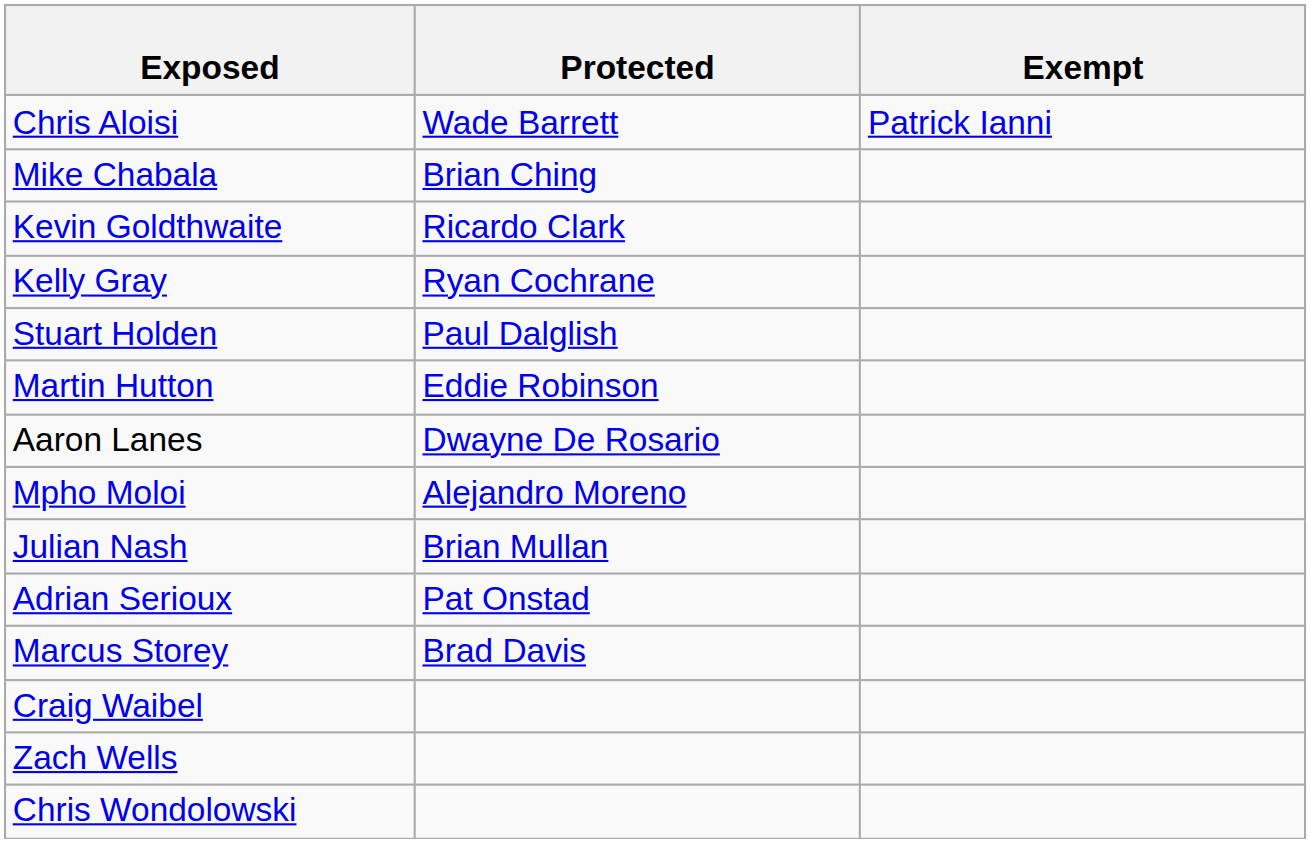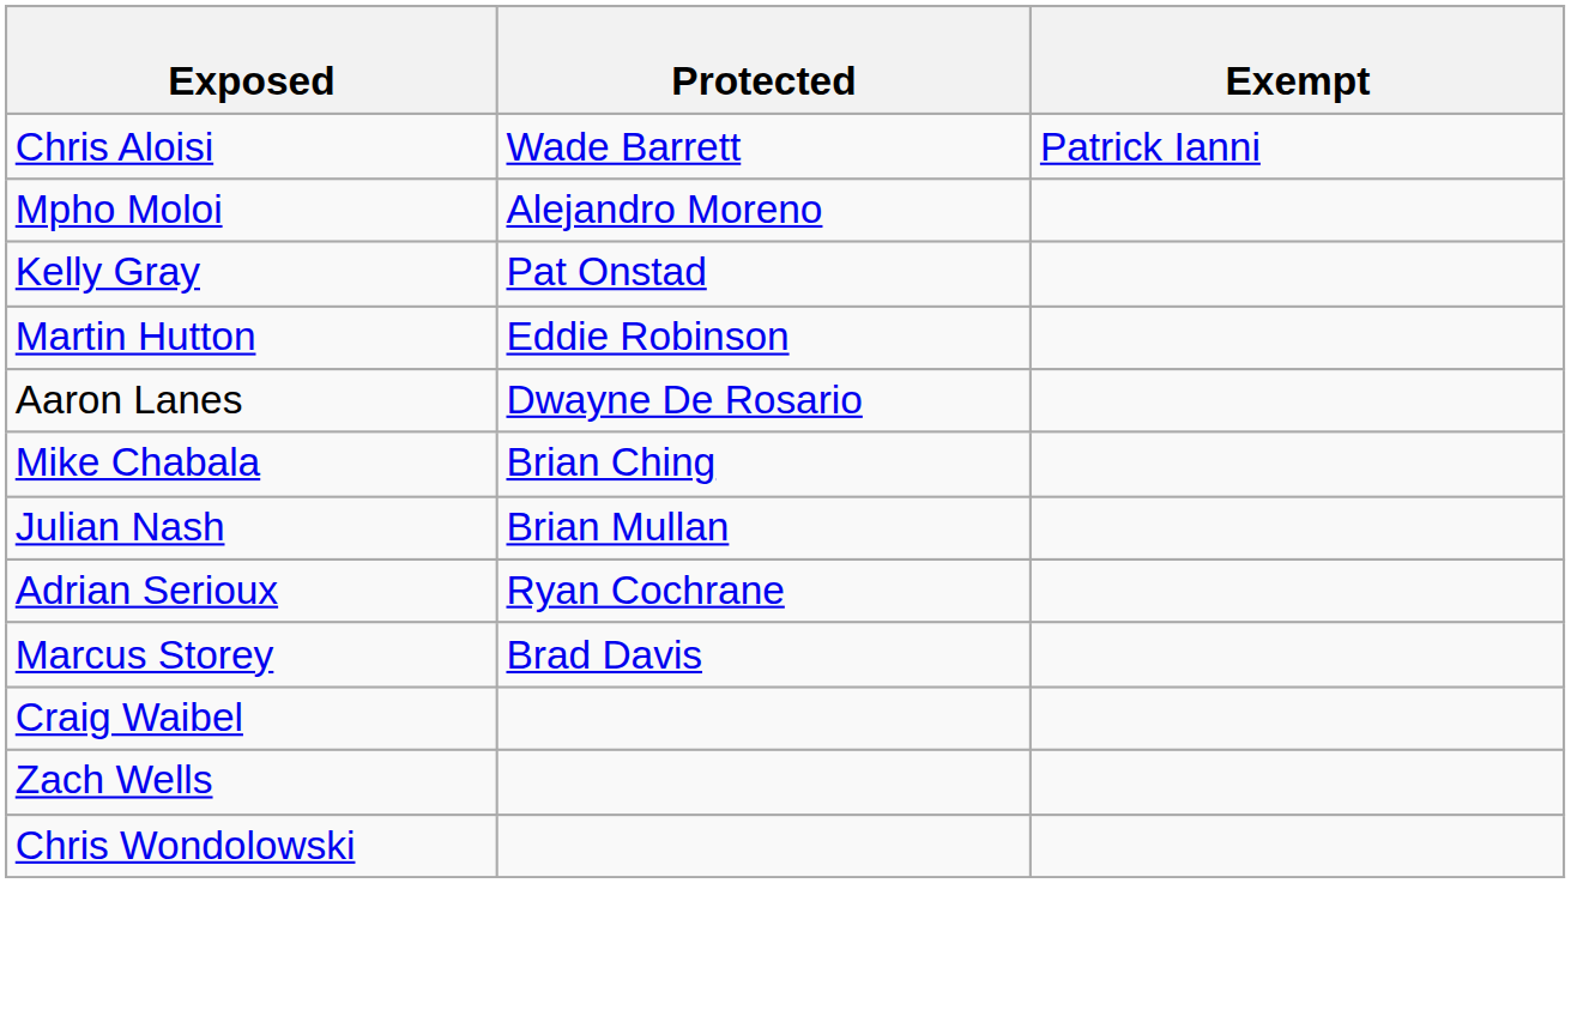rows swapped: Mike Chabala <-> Mpho Moloi
- row: Kevin Goldthwaite | Ricardo Clark
Kelly Gray | Protected: Ryan Cochrane -> Pat Onstad
- row: Stuart Holden | Paul Dalglish
Adrian Serioux | Protected: Pat Onstad -> Ryan Cochrane
